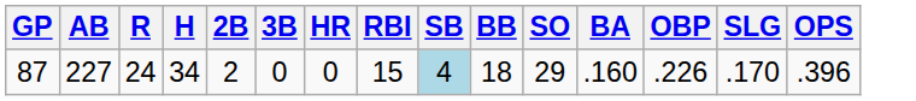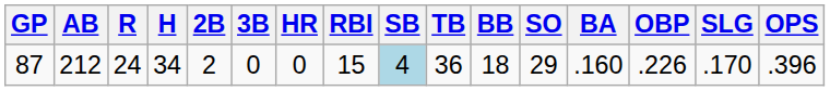+ column: TB | 36
87 | AB: 227 -> 212
